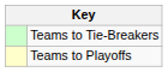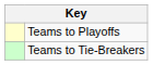rows swapped: Teams to Playoffs <-> Teams to Tie-Breakers
